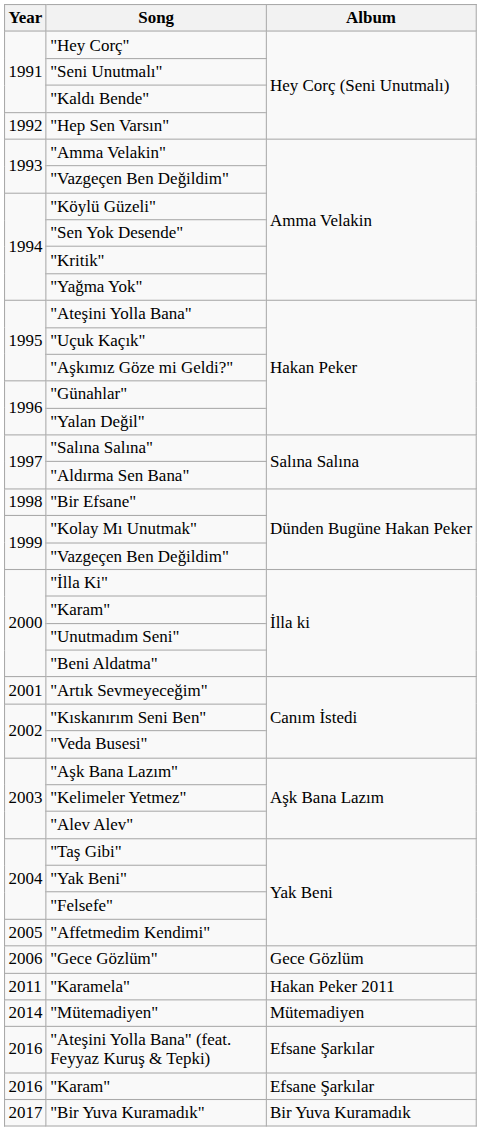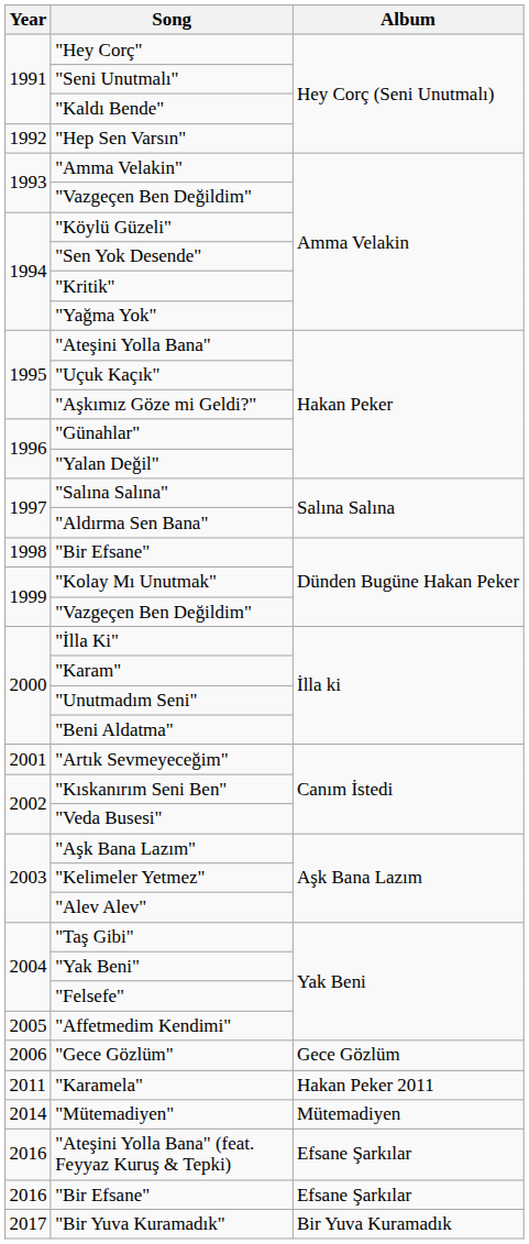+ row: 2016 | "Bir Efsane" | Efsane Şarkılar
- row: 2016 | "Karam" | Efsane Şarkılar
